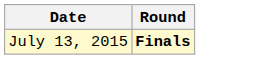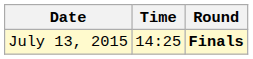+ column: Time | 14:25
